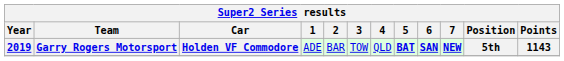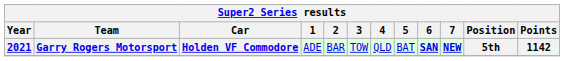Garry Rogers Motorsport | Year: 2019 -> 2021
Garry Rogers Motorsport | 5: bold -> normal
Garry Rogers Motorsport | Points: 1143 -> 1142
